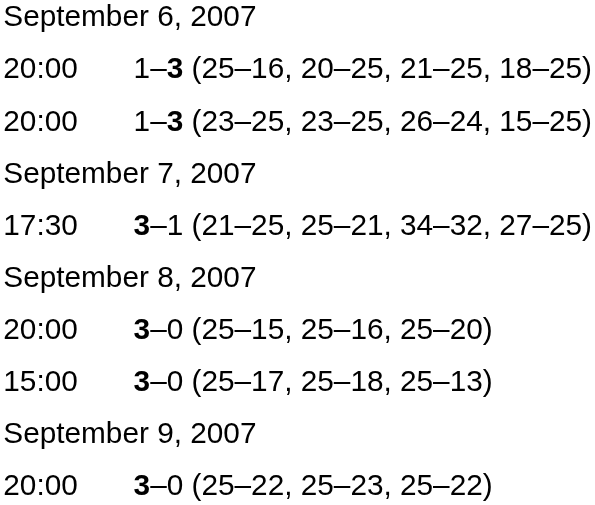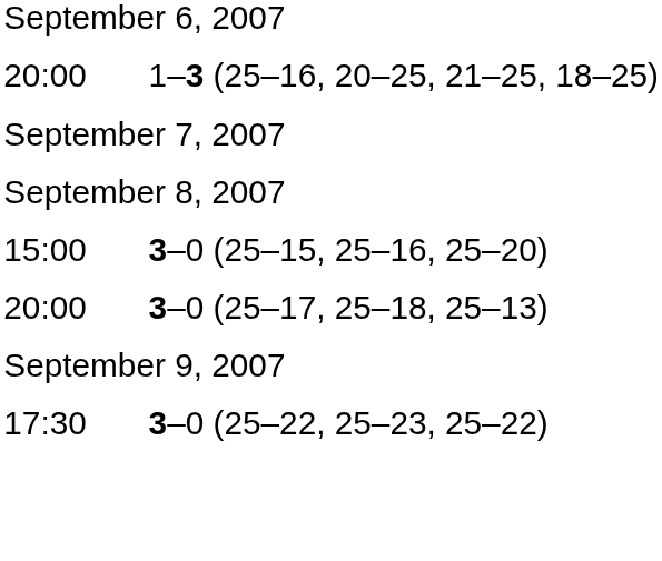- row: 20:00 | 1–3 (23–25, 23–25, 26–24, 15–25)
- row: 17:30 | 3–1 (21–25, 25–21, 34–32, 27–25)
3–0 (25–15, 25–16, 25–20) | column 1: 20:00 -> 15:00
3–0 (25–17, 25–18, 25–13) | column 1: 15:00 -> 20:00
3–0 (25–22, 25–23, 25–22) | column 1: 20:00 -> 17:30
